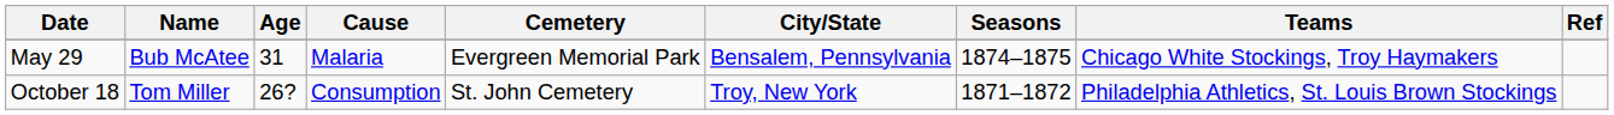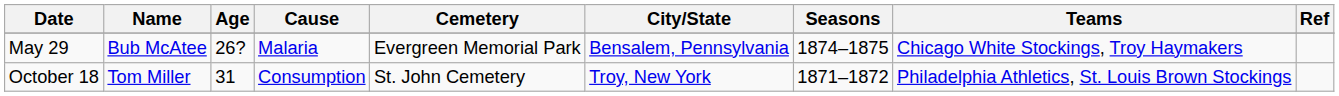May 29 | Age: 31 -> 26?
October 18 | Age: 26? -> 31
